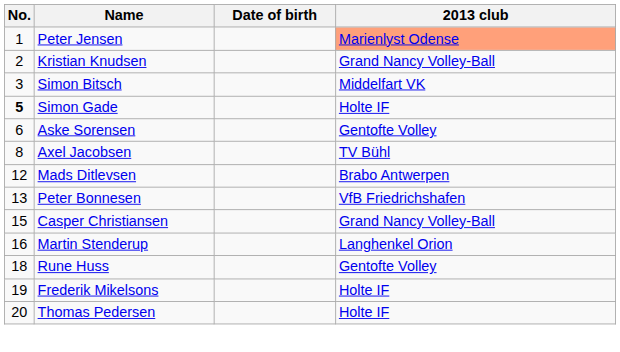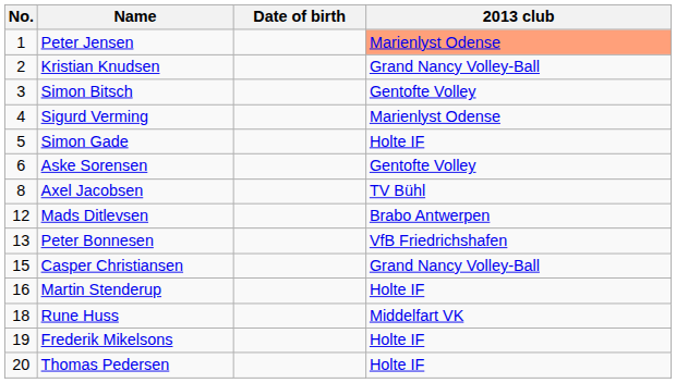Simon Bitsch | 2013 club: Middelfart VK -> Gentofte Volley
+ row: 4 | Sigurd Verming | Marienlyst Odense
Simon Gade | No.: bold -> normal
Martin Stenderup | 2013 club: Langhenkel Orion -> Holte IF
Rune Huss | 2013 club: Gentofte Volley -> Middelfart VK
